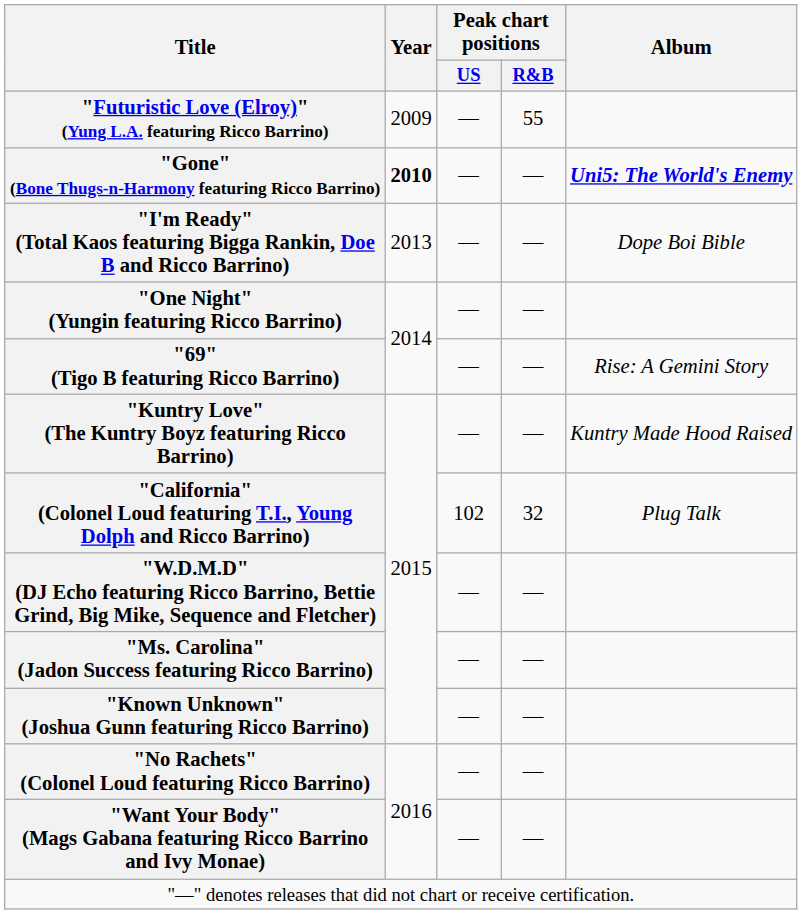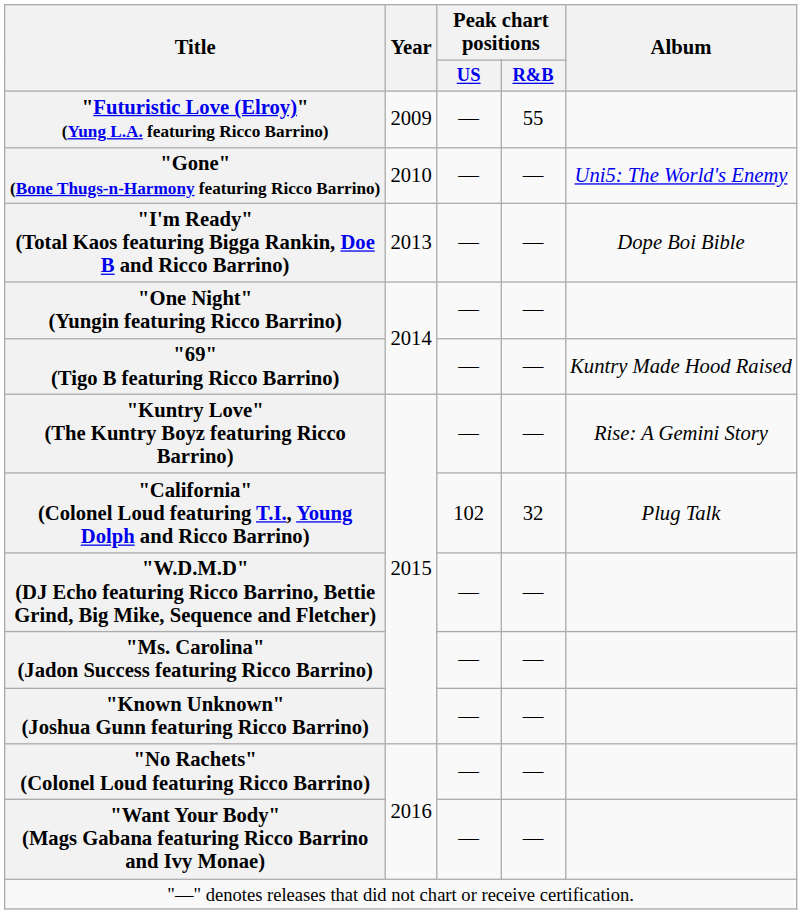"Gone" (Bone Thugs-n-Harmony featuring Ricco Barrino) | Year: bold -> normal
"Gone" (Bone Thugs-n-Harmony featuring Ricco Barrino) | Album: bold -> normal
"69" (Tigo B featuring Ricco Barrino) | Album: Rise: A Gemini Story -> Kuntry Made Hood Raised
"Kuntry Love" (The Kuntry Boyz featuring Ricco Barrino) | Album: Kuntry Made Hood Raised -> Rise: A Gemini Story
